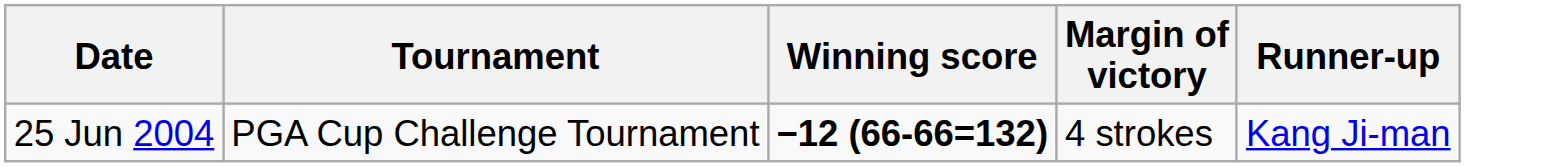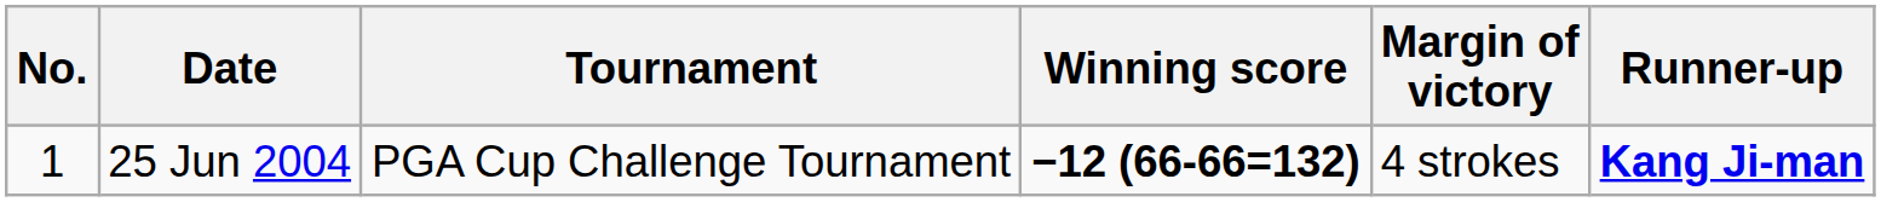+ column: No. | 1
25 Jun 2004 | Runner-up: normal -> bold
